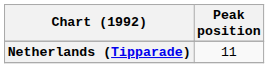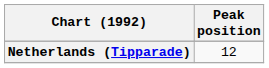Netherlands (Tipparade) | Peak position: 11 -> 12
